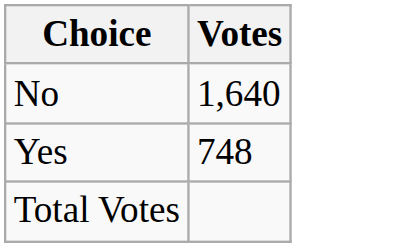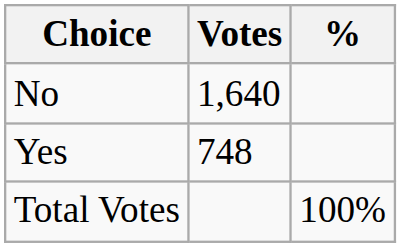+ column: % | 100%
